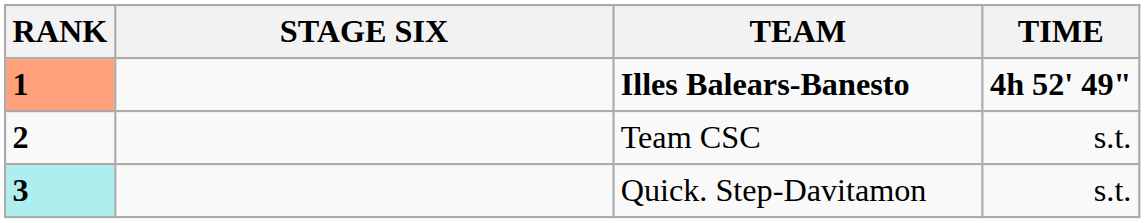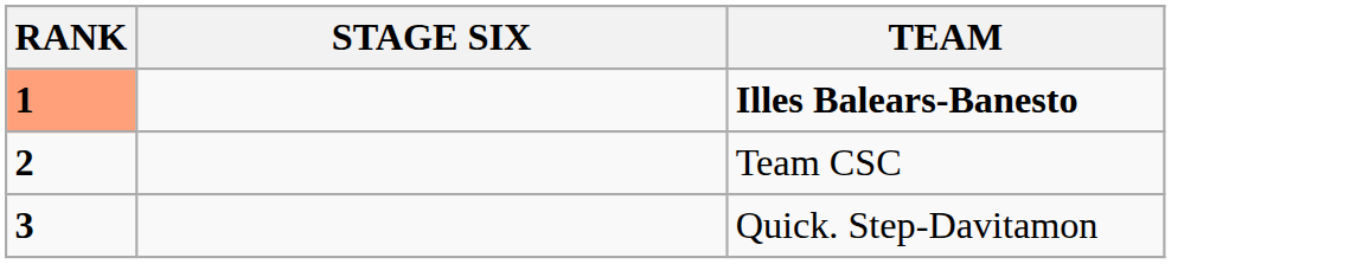- column: TIME | 4h 52' 49" | s.t. | s.t.
Quick. Step-Davitamon | RANK: paleturquoise background -> no background
